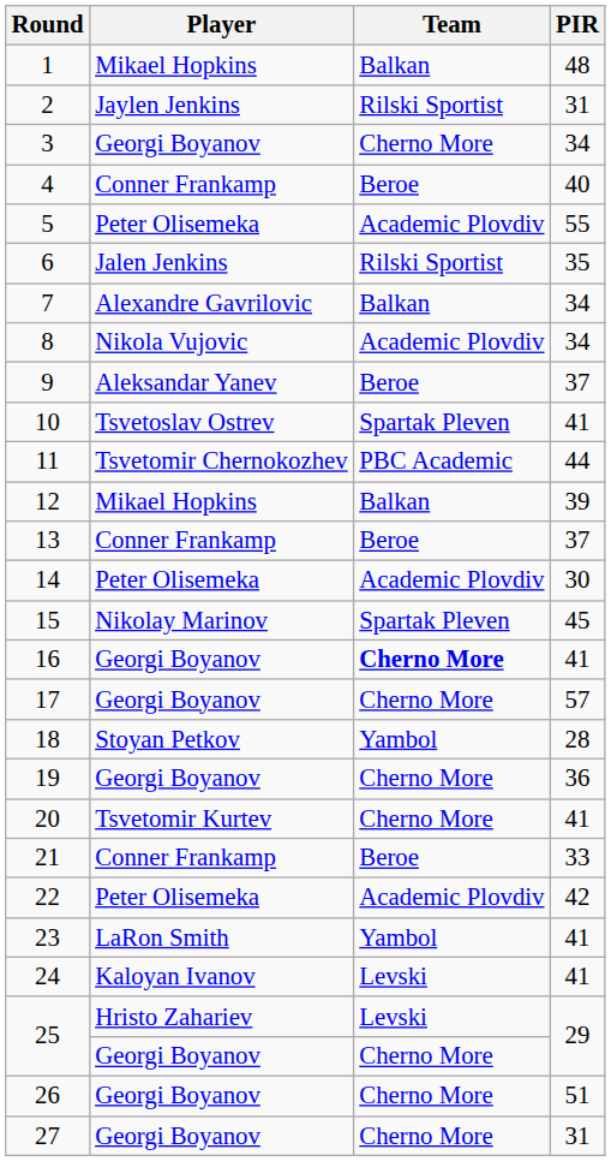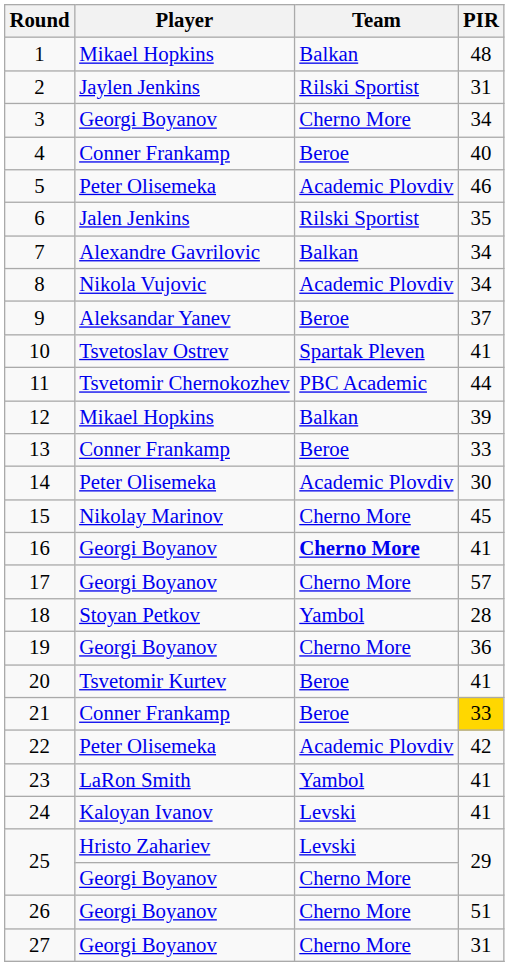5 | PIR: 55 -> 46
13 | PIR: 37 -> 33
15 | Team: Spartak Pleven -> Cherno More
20 | Team: Cherno More -> Beroe
21 | PIR: no background -> gold background
